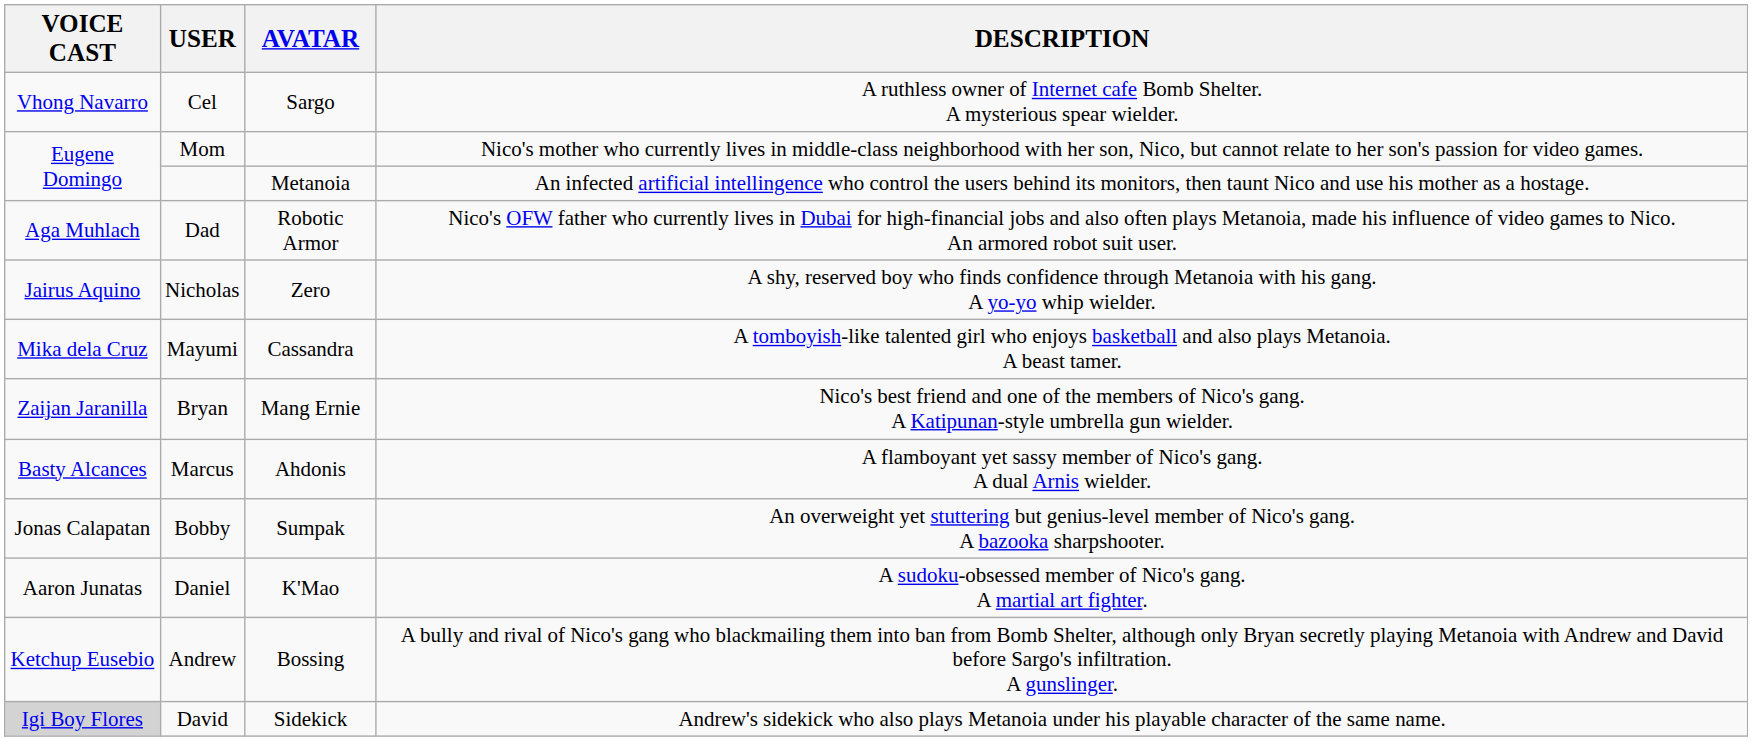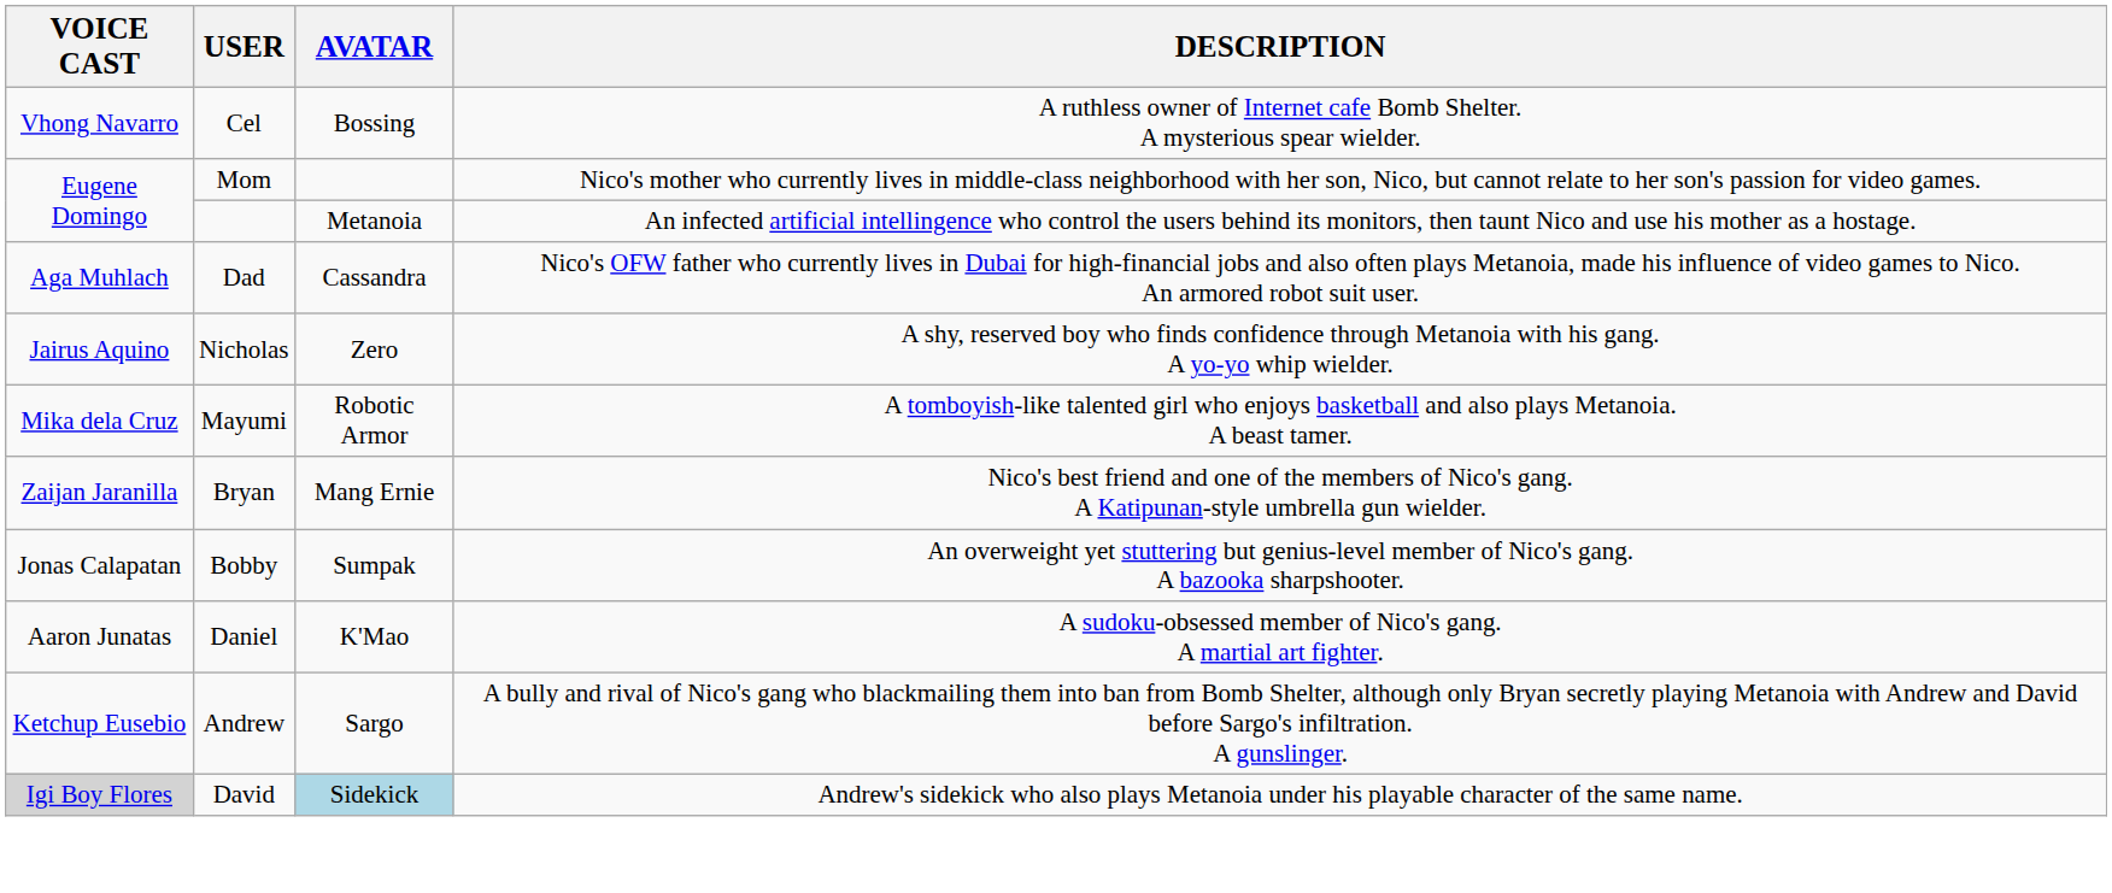Cel | AVATAR: Sargo -> Bossing
Dad | AVATAR: Robotic Armor -> Cassandra
Mayumi | AVATAR: Cassandra -> Robotic Armor
- row: Basty Alcances | Marcus | Ahdonis | A flamboyant yet sassy member of Nico's gang. A dual Arnis wielder.
Andrew | AVATAR: Bossing -> Sargo
David | AVATAR: no background -> lightblue background
